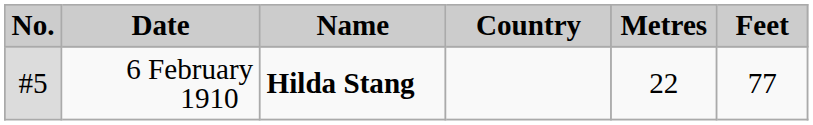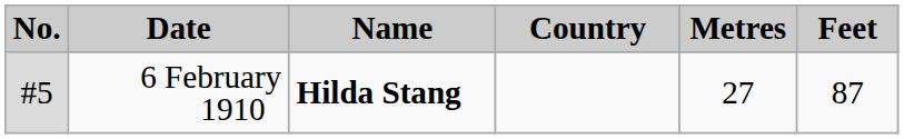6 February 1910 | Metres: 22 -> 27
6 February 1910 | Feet: 77 -> 87
